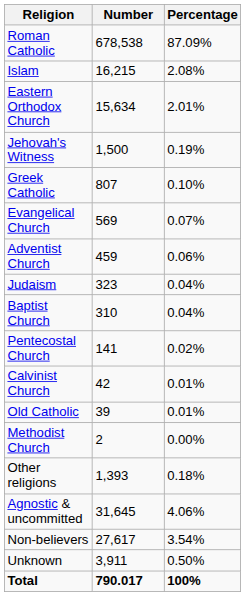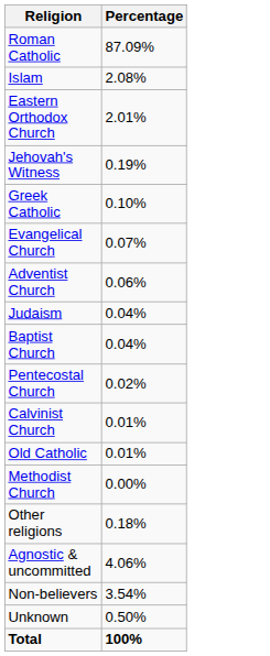- column: Number | 678,538 | 16,215 | 15,634 | 1,500 | 807 | 569 | 459 | 323 | 310 | 141 | 42 | 39 | 2 | 1,393 | 31,645 | 27,617 | 3,911 | 790.017
